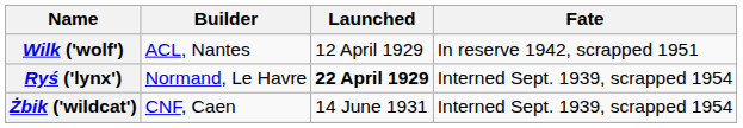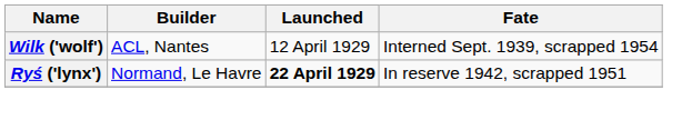Wilk ('wolf') | Fate: In reserve 1942, scrapped 1951 -> Interned Sept. 1939, scrapped 1954
Ryś ('lynx') | Fate: Interned Sept. 1939, scrapped 1954 -> In reserve 1942, scrapped 1951
- row: Żbik ('wildcat') | CNF, Caen | 14 June 1931 | Interned Sept. 1939, scrapped 1954
